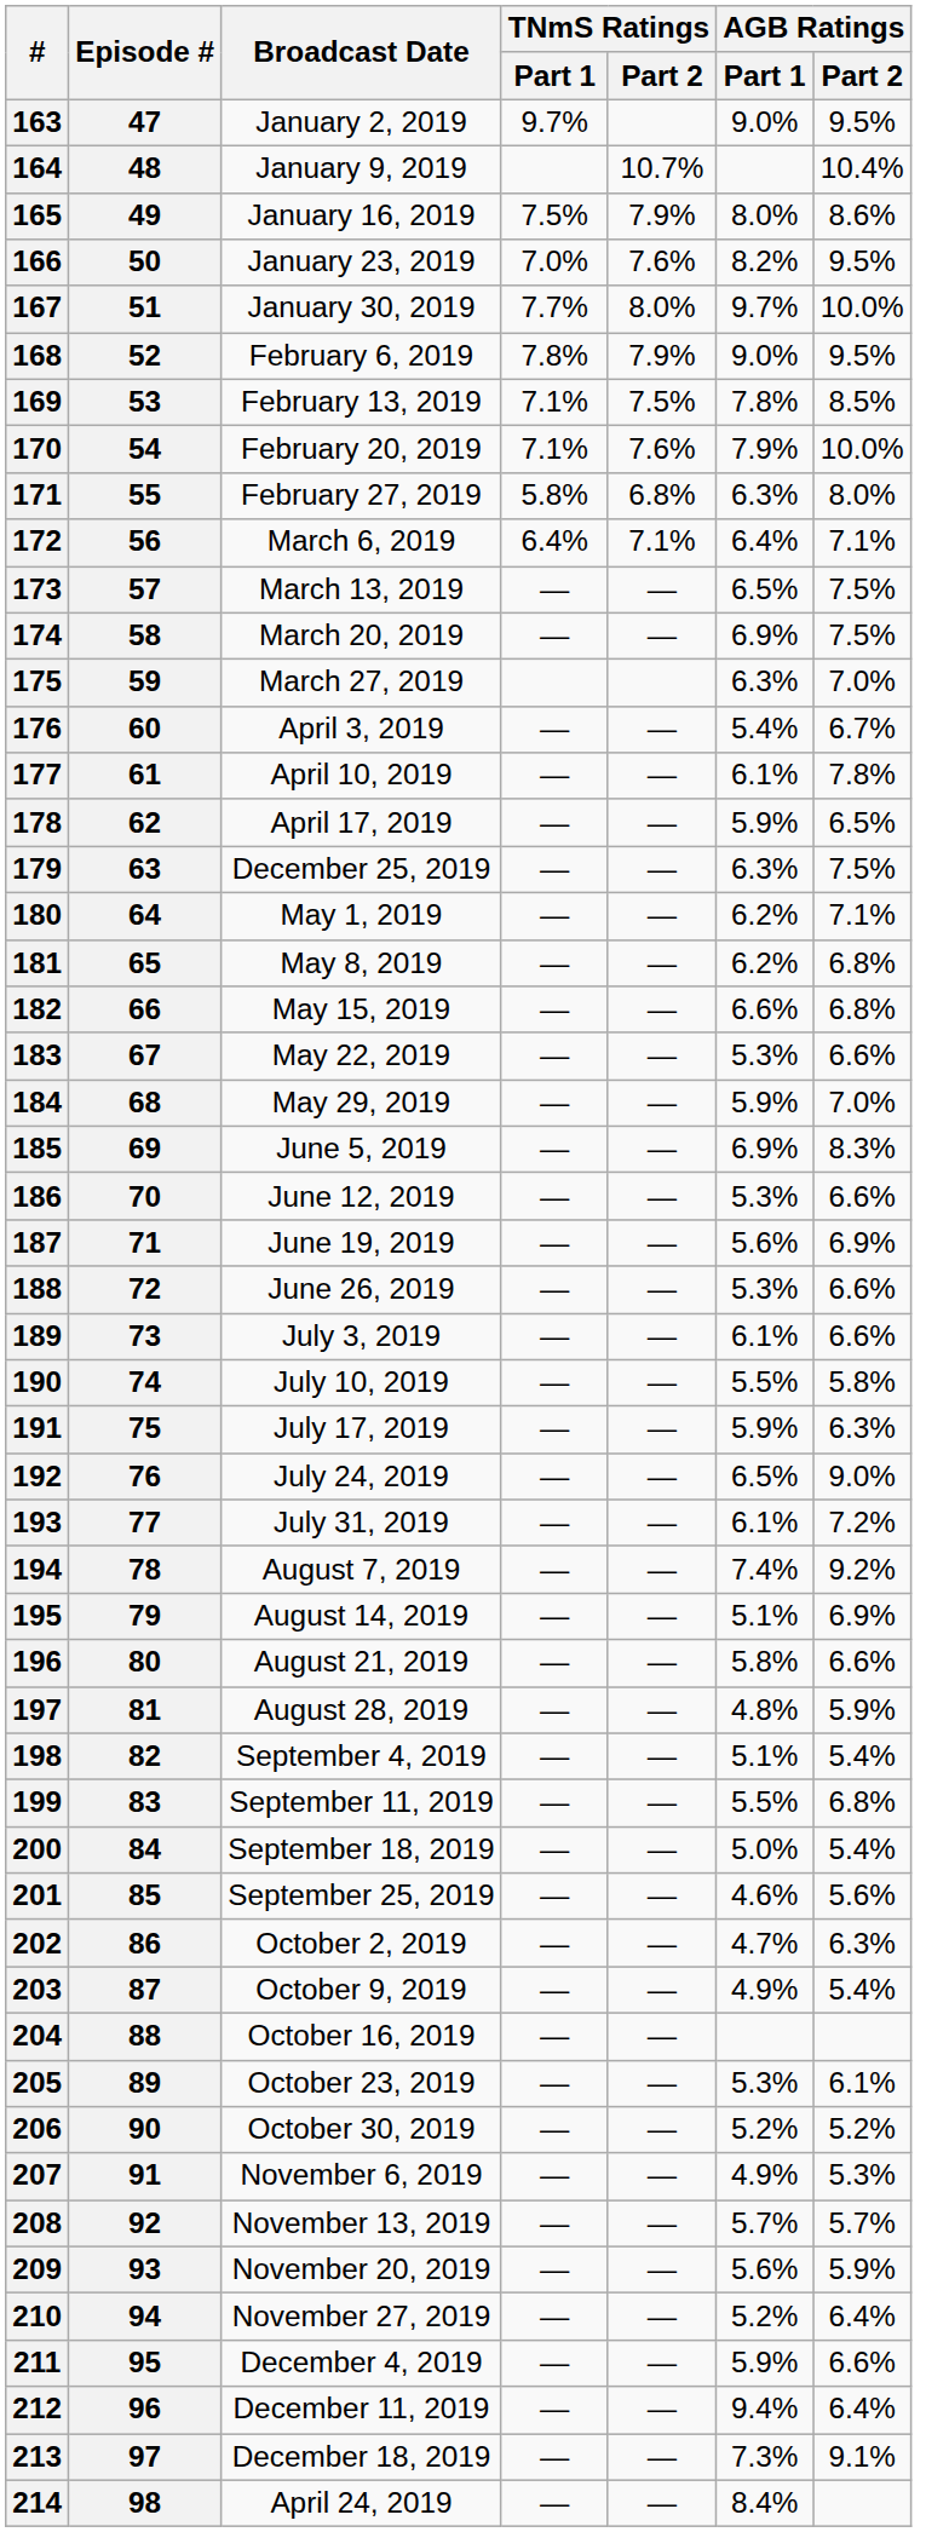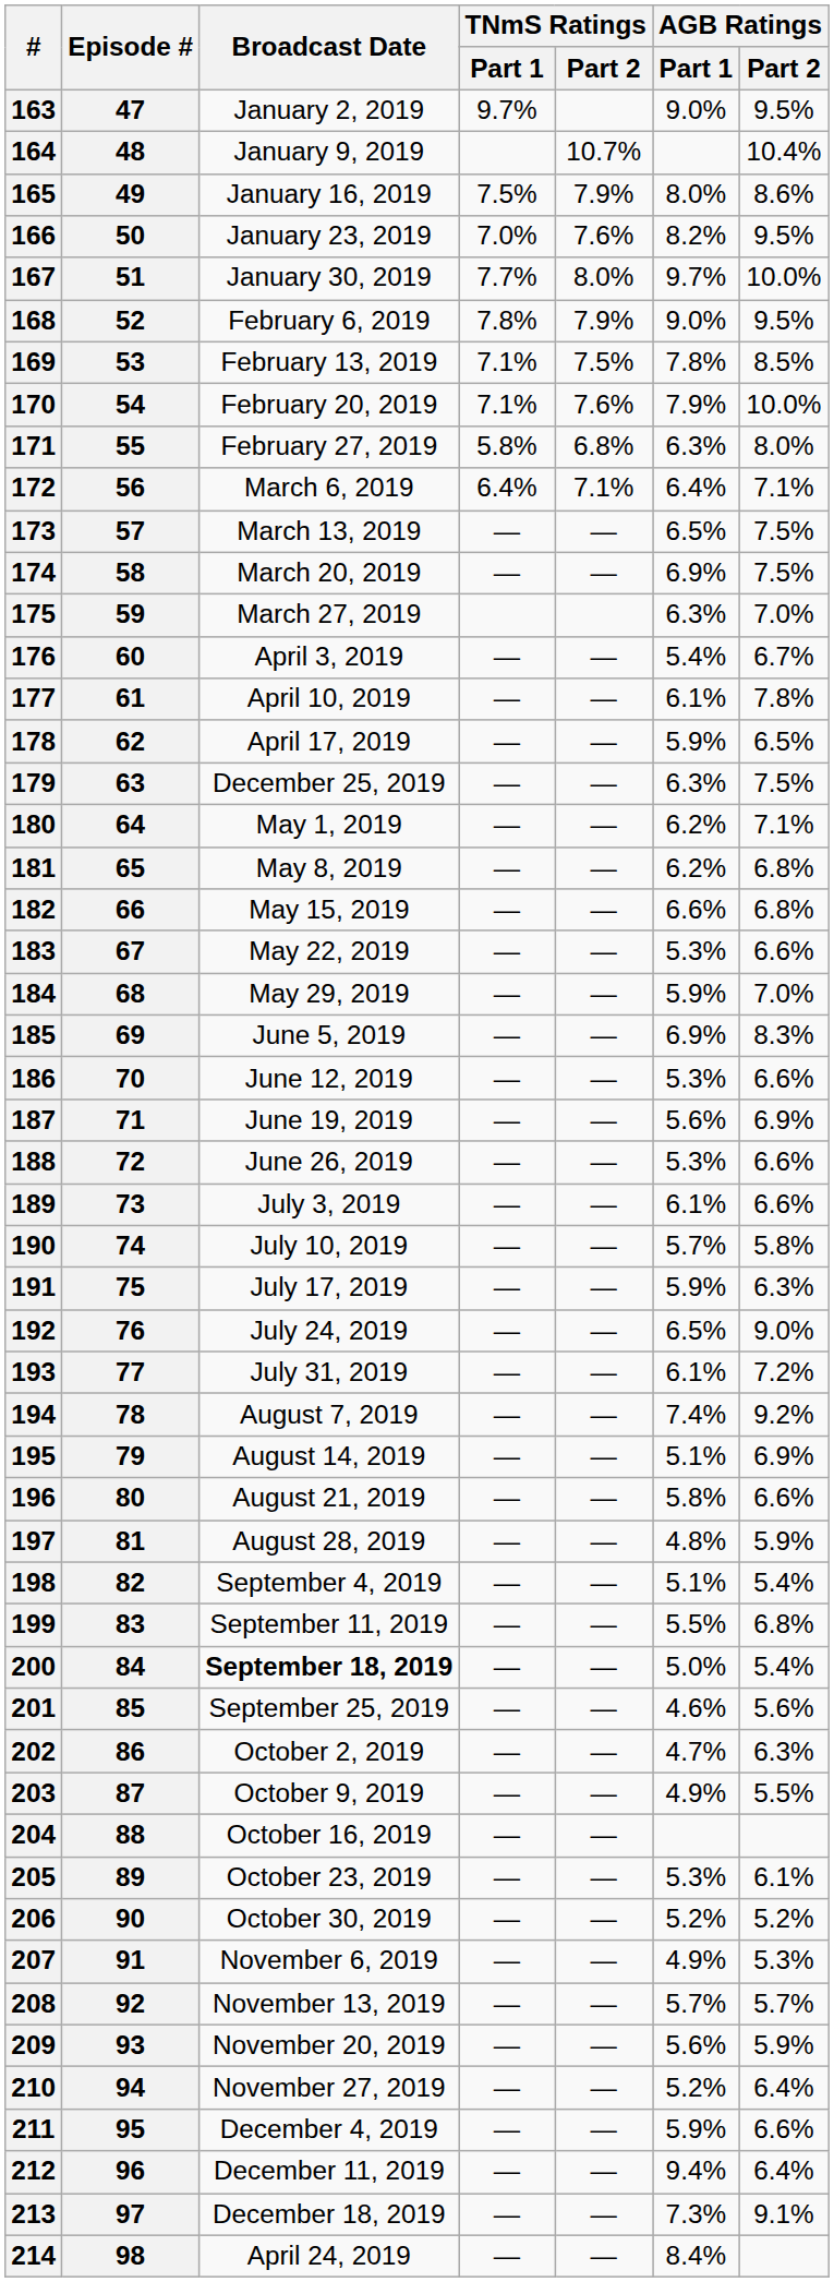190 | AGB Ratings / Part 1: 5.5% -> 5.7%
200 | Broadcast Date: normal -> bold
203 | AGB Ratings / Part 2: 5.4% -> 5.5%
